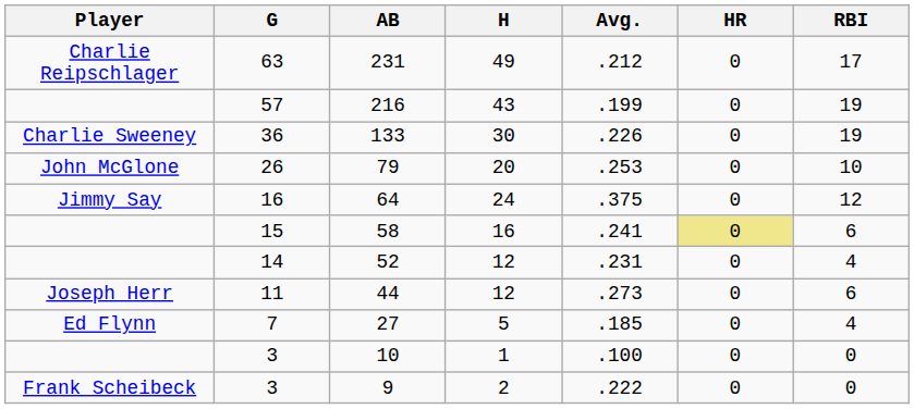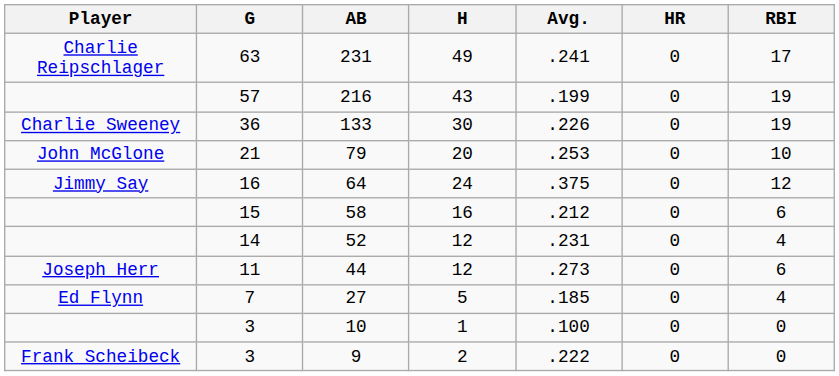231 | Avg.: .212 -> .241
79 | G: 26 -> 21
58 | Avg.: .241 -> .212
58 | HR: khaki background -> no background
